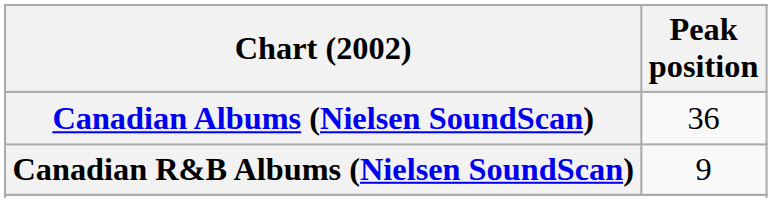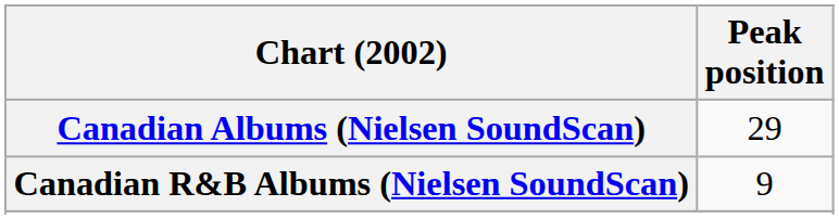Canadian Albums (Nielsen SoundScan) | Peak position: 36 -> 29
